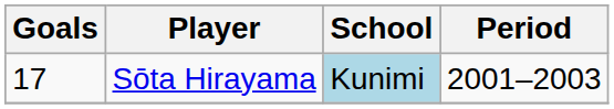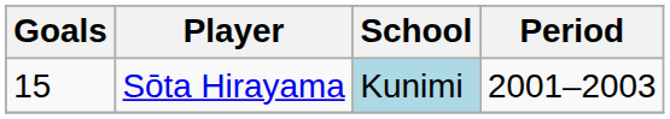Sōta Hirayama | Goals: 17 -> 15
